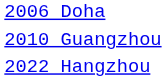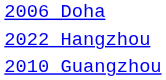rows swapped: 2010 Guangzhou <-> 2022 Hangzhou
